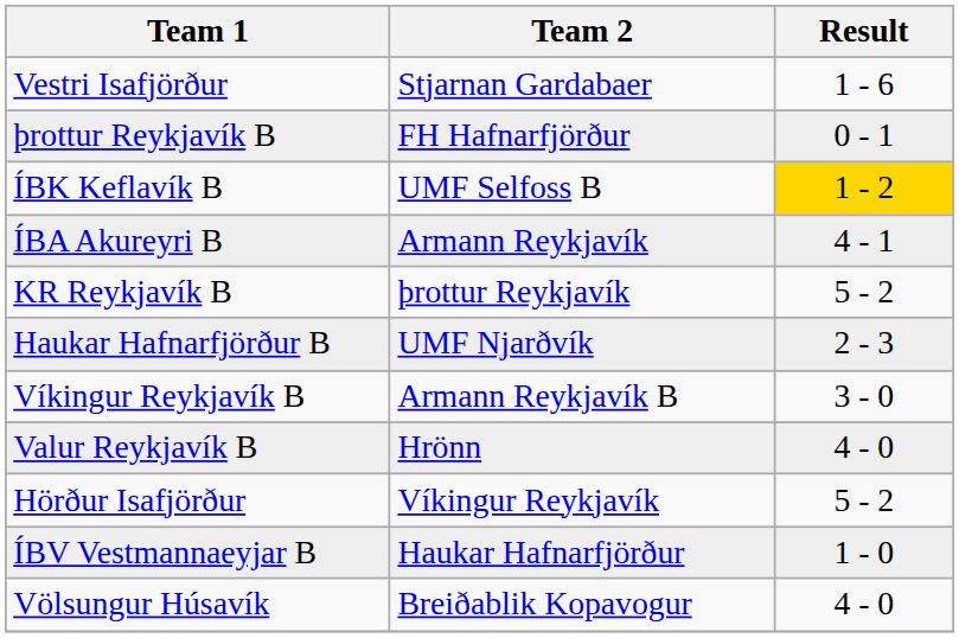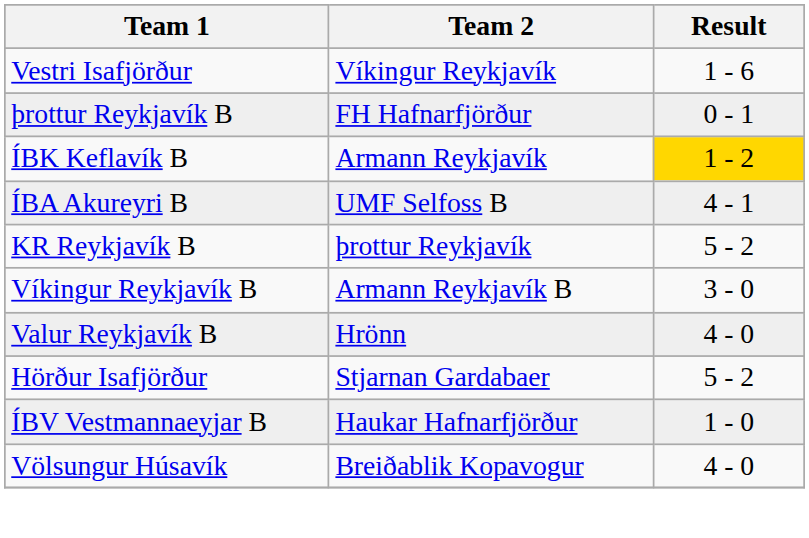Vestri Isafjörður | Team 2: Stjarnan Gardabaer -> Víkingur Reykjavík
ÍBK Keflavík B | Team 2: UMF Selfoss B -> Armann Reykjavík
ÍBA Akureyri B | Team 2: Armann Reykjavík -> UMF Selfoss B
- row: Haukar Hafnarfjörður B | UMF Njarðvík | 2 - 3
Hörður Isafjörður | Team 2: Víkingur Reykjavík -> Stjarnan Gardabaer
